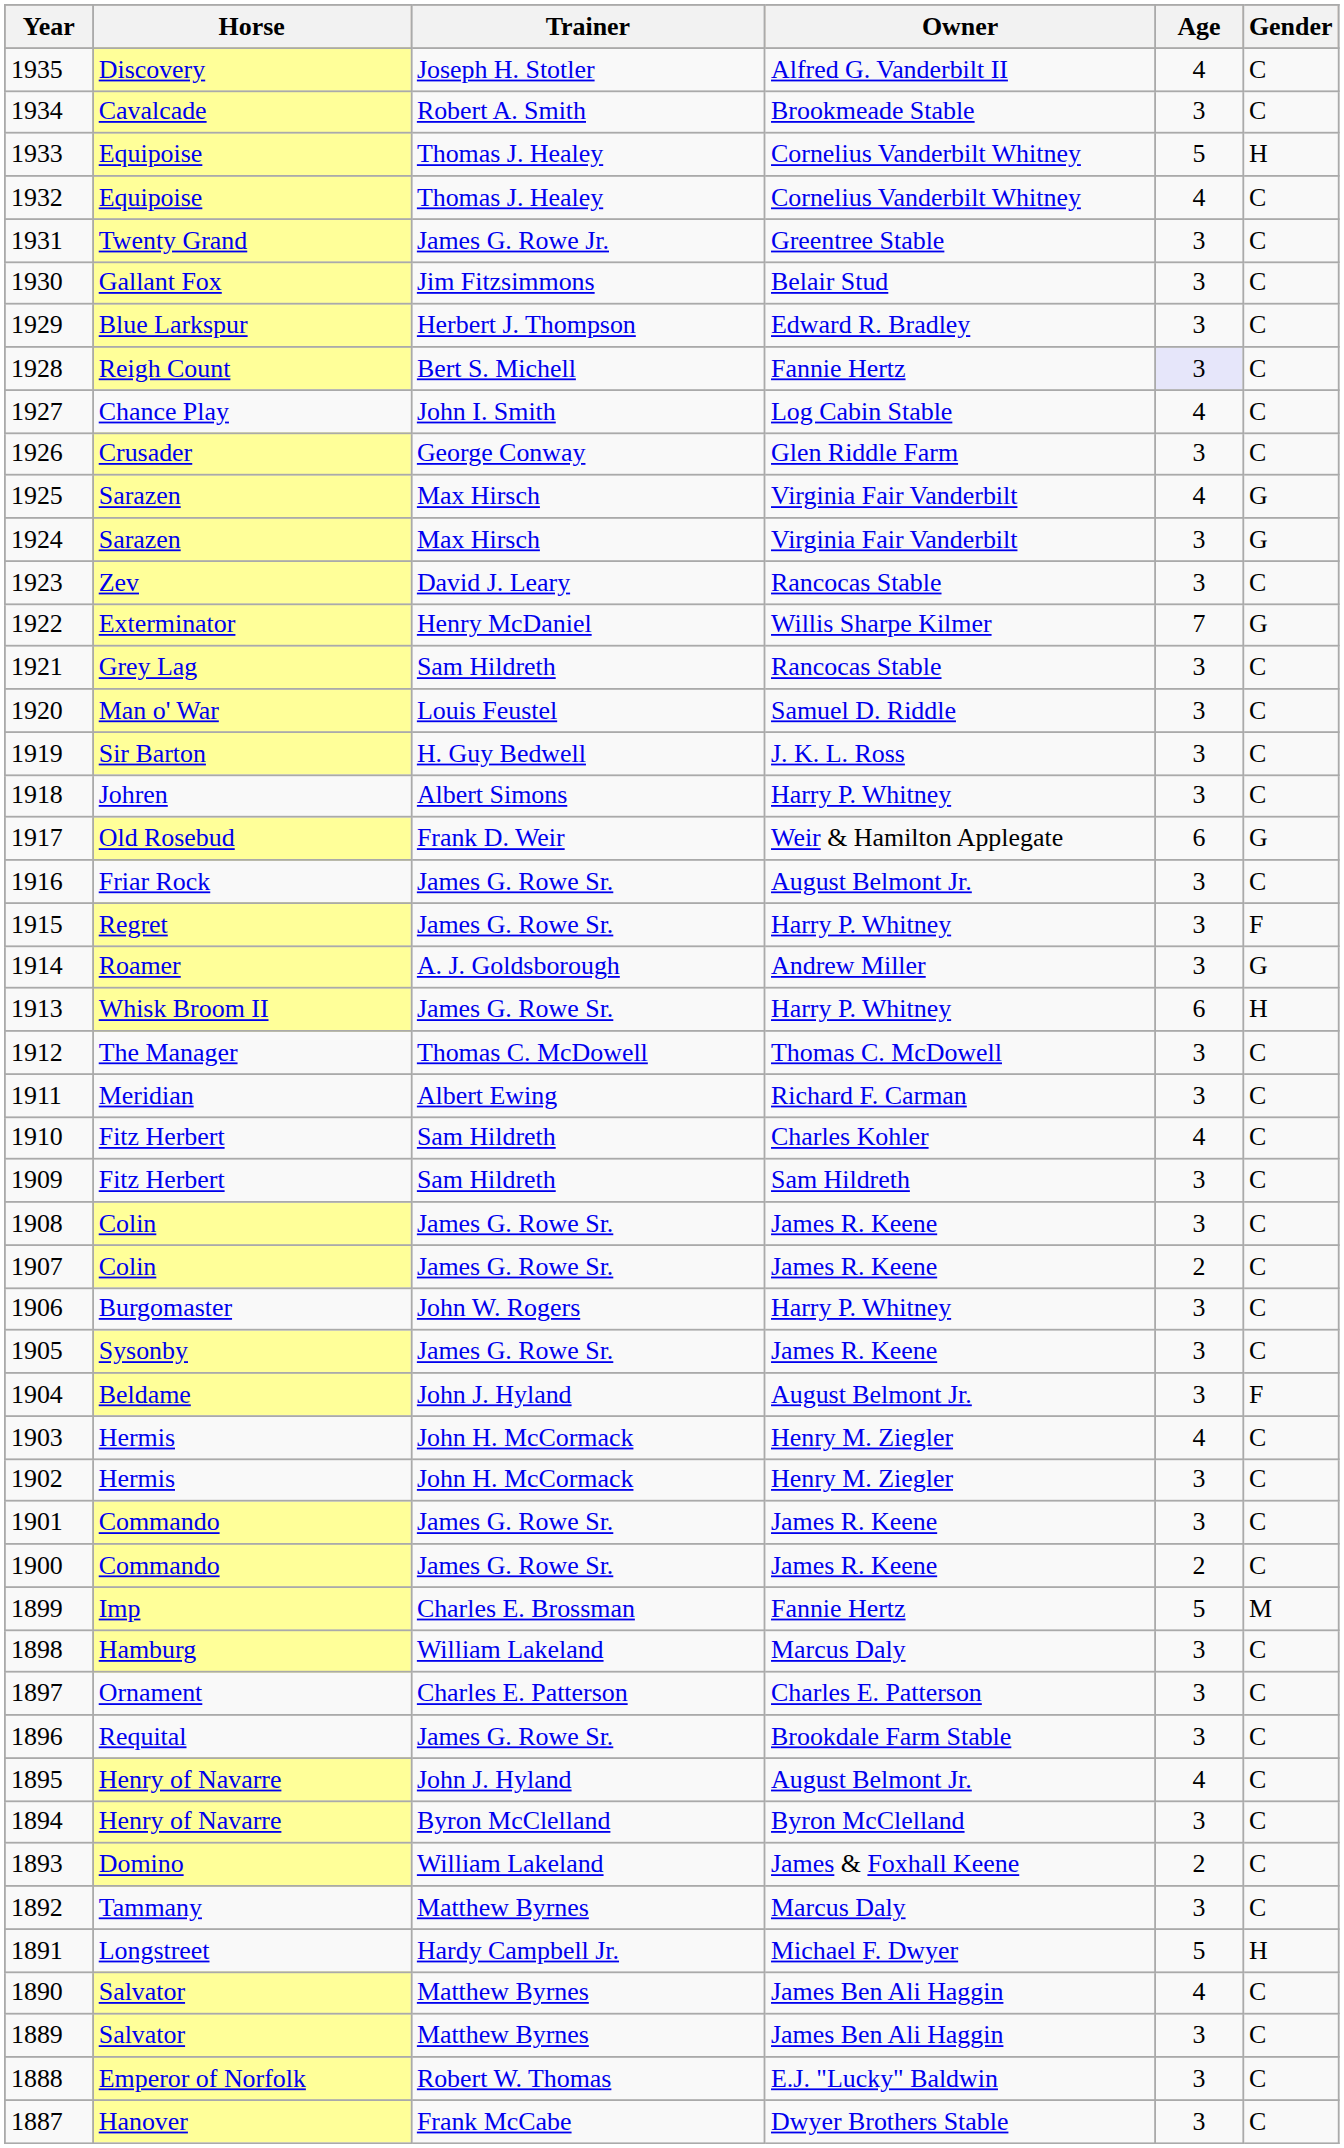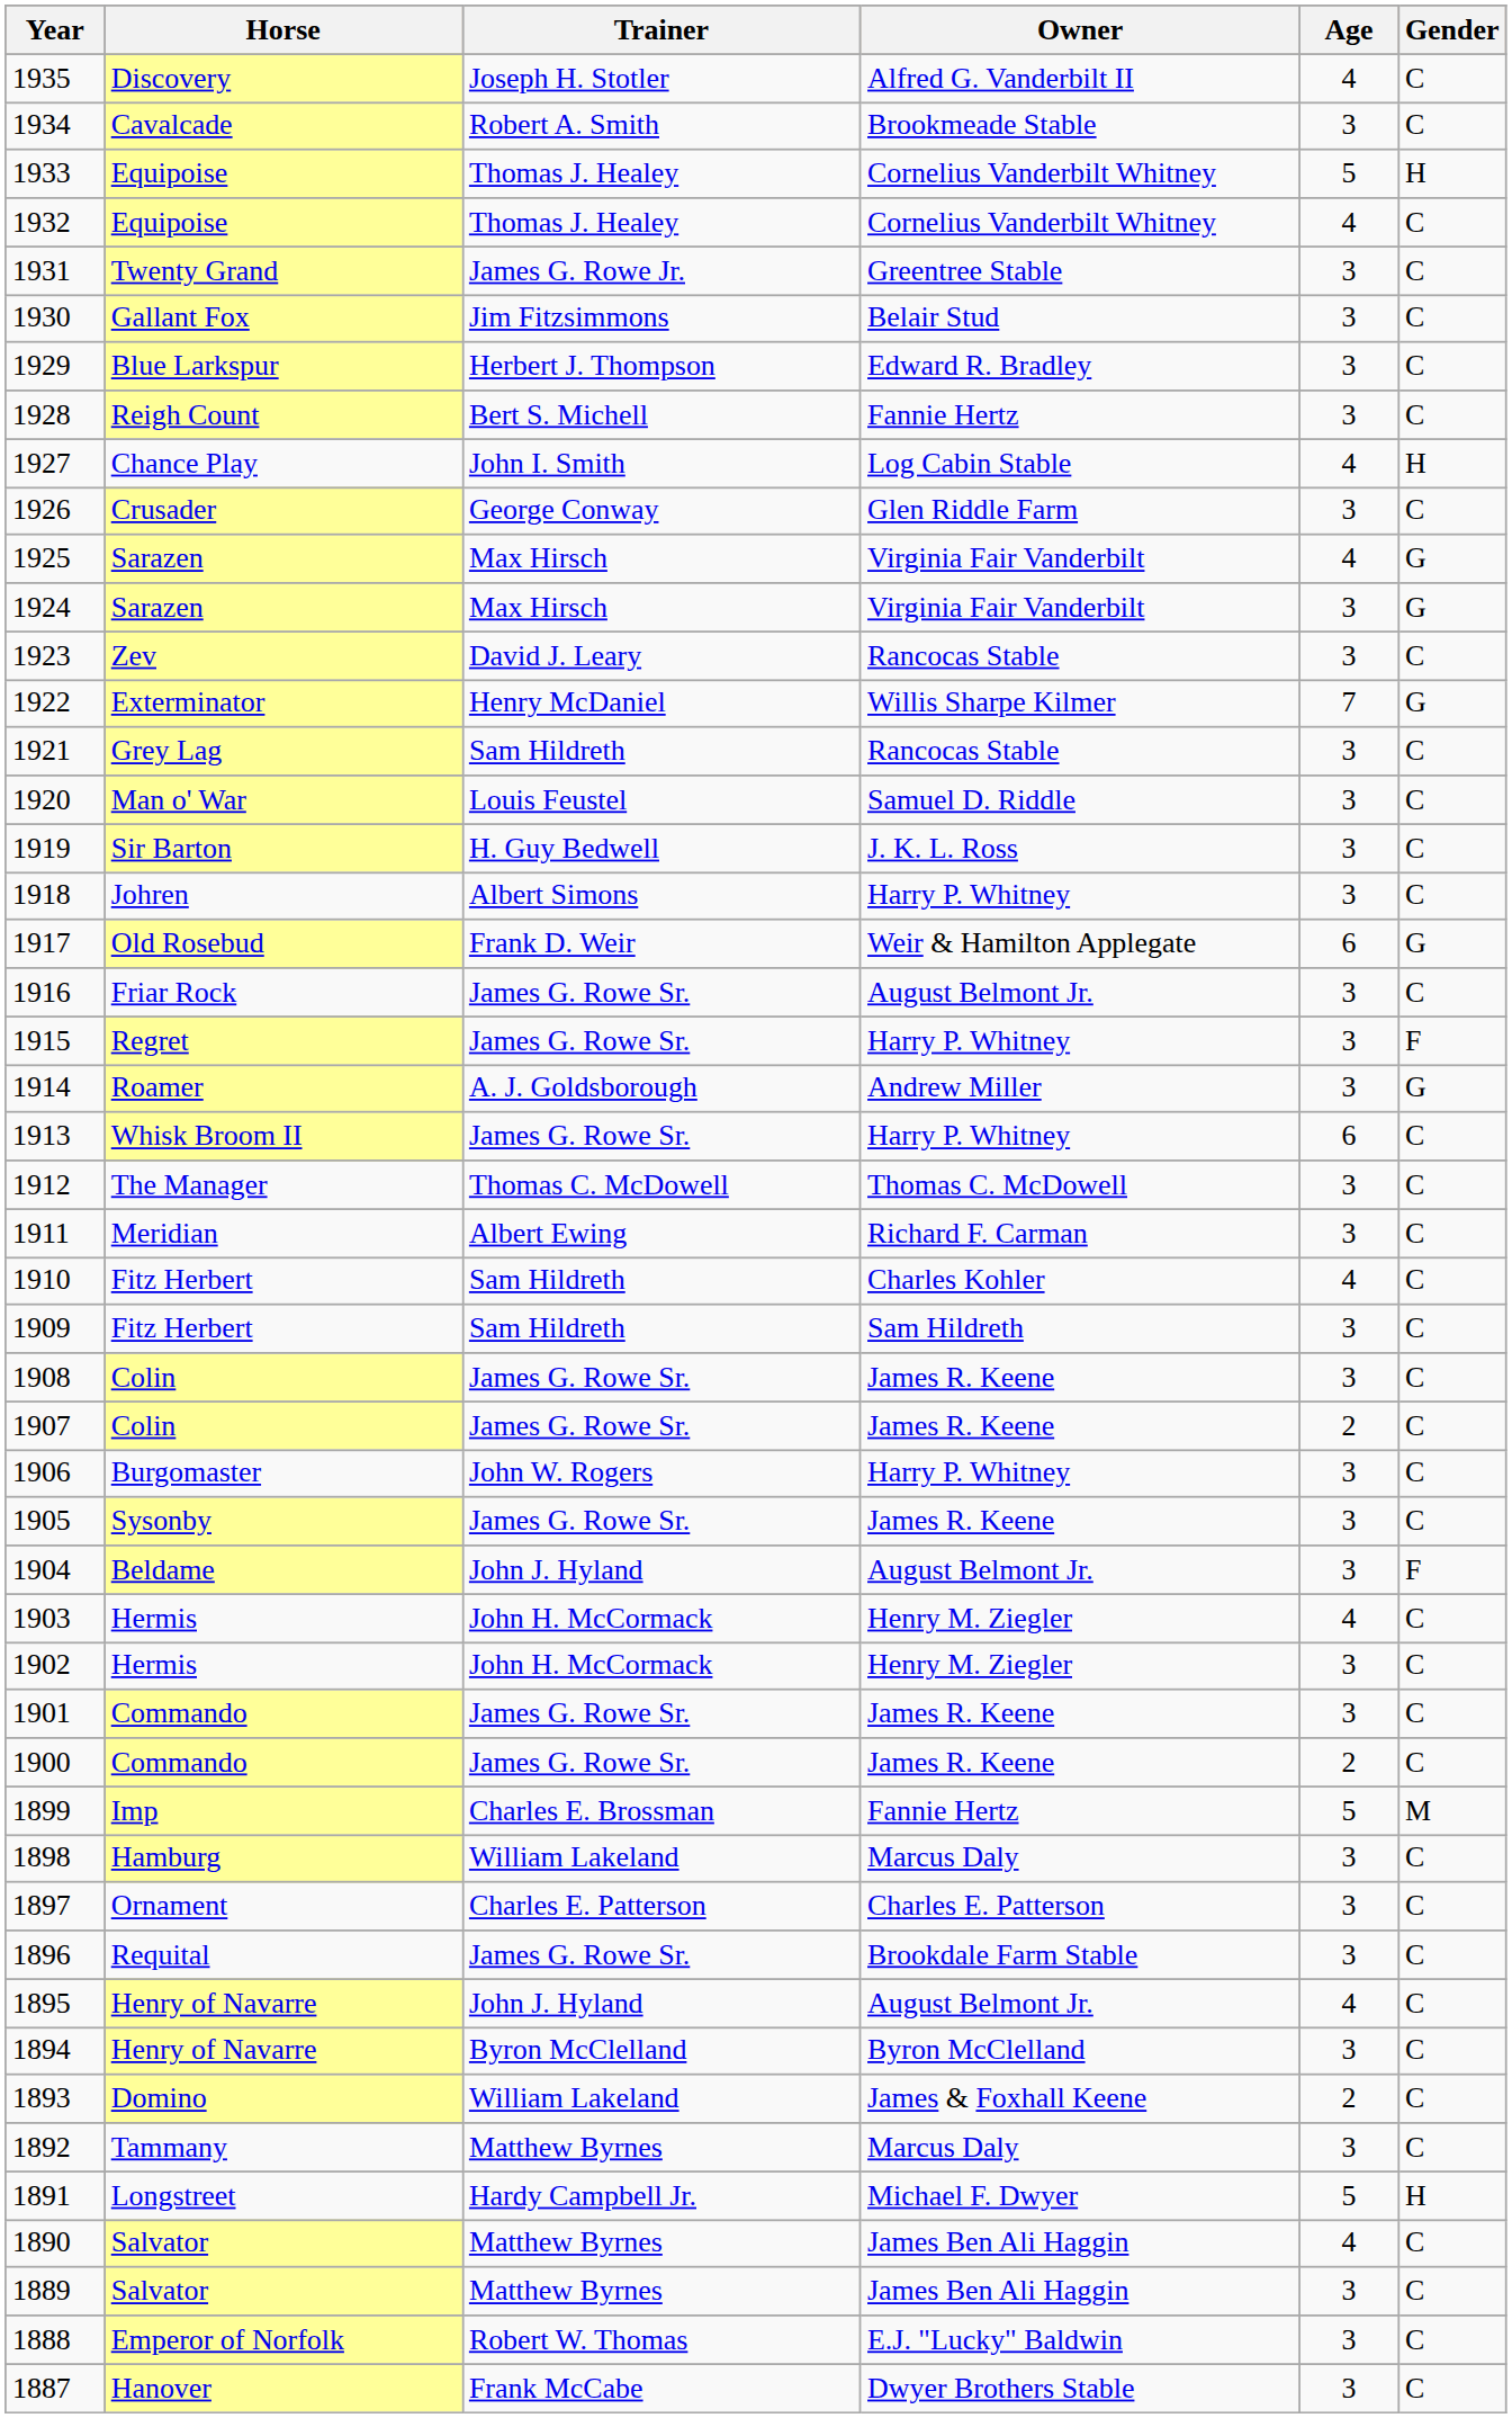1928 | Age: lavender background -> no background
1927 | Gender: C -> H
1913 | Gender: H -> C
